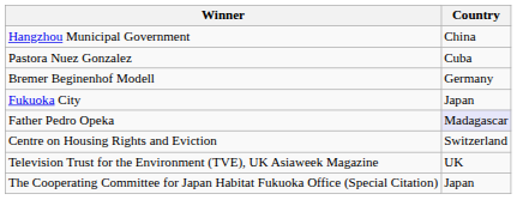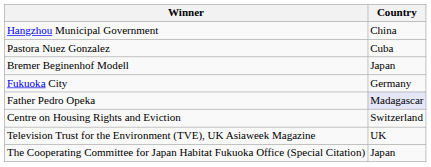Bremer Beginenhof Modell | Country: Germany -> Japan
Fukuoka City | Country: Japan -> Germany
